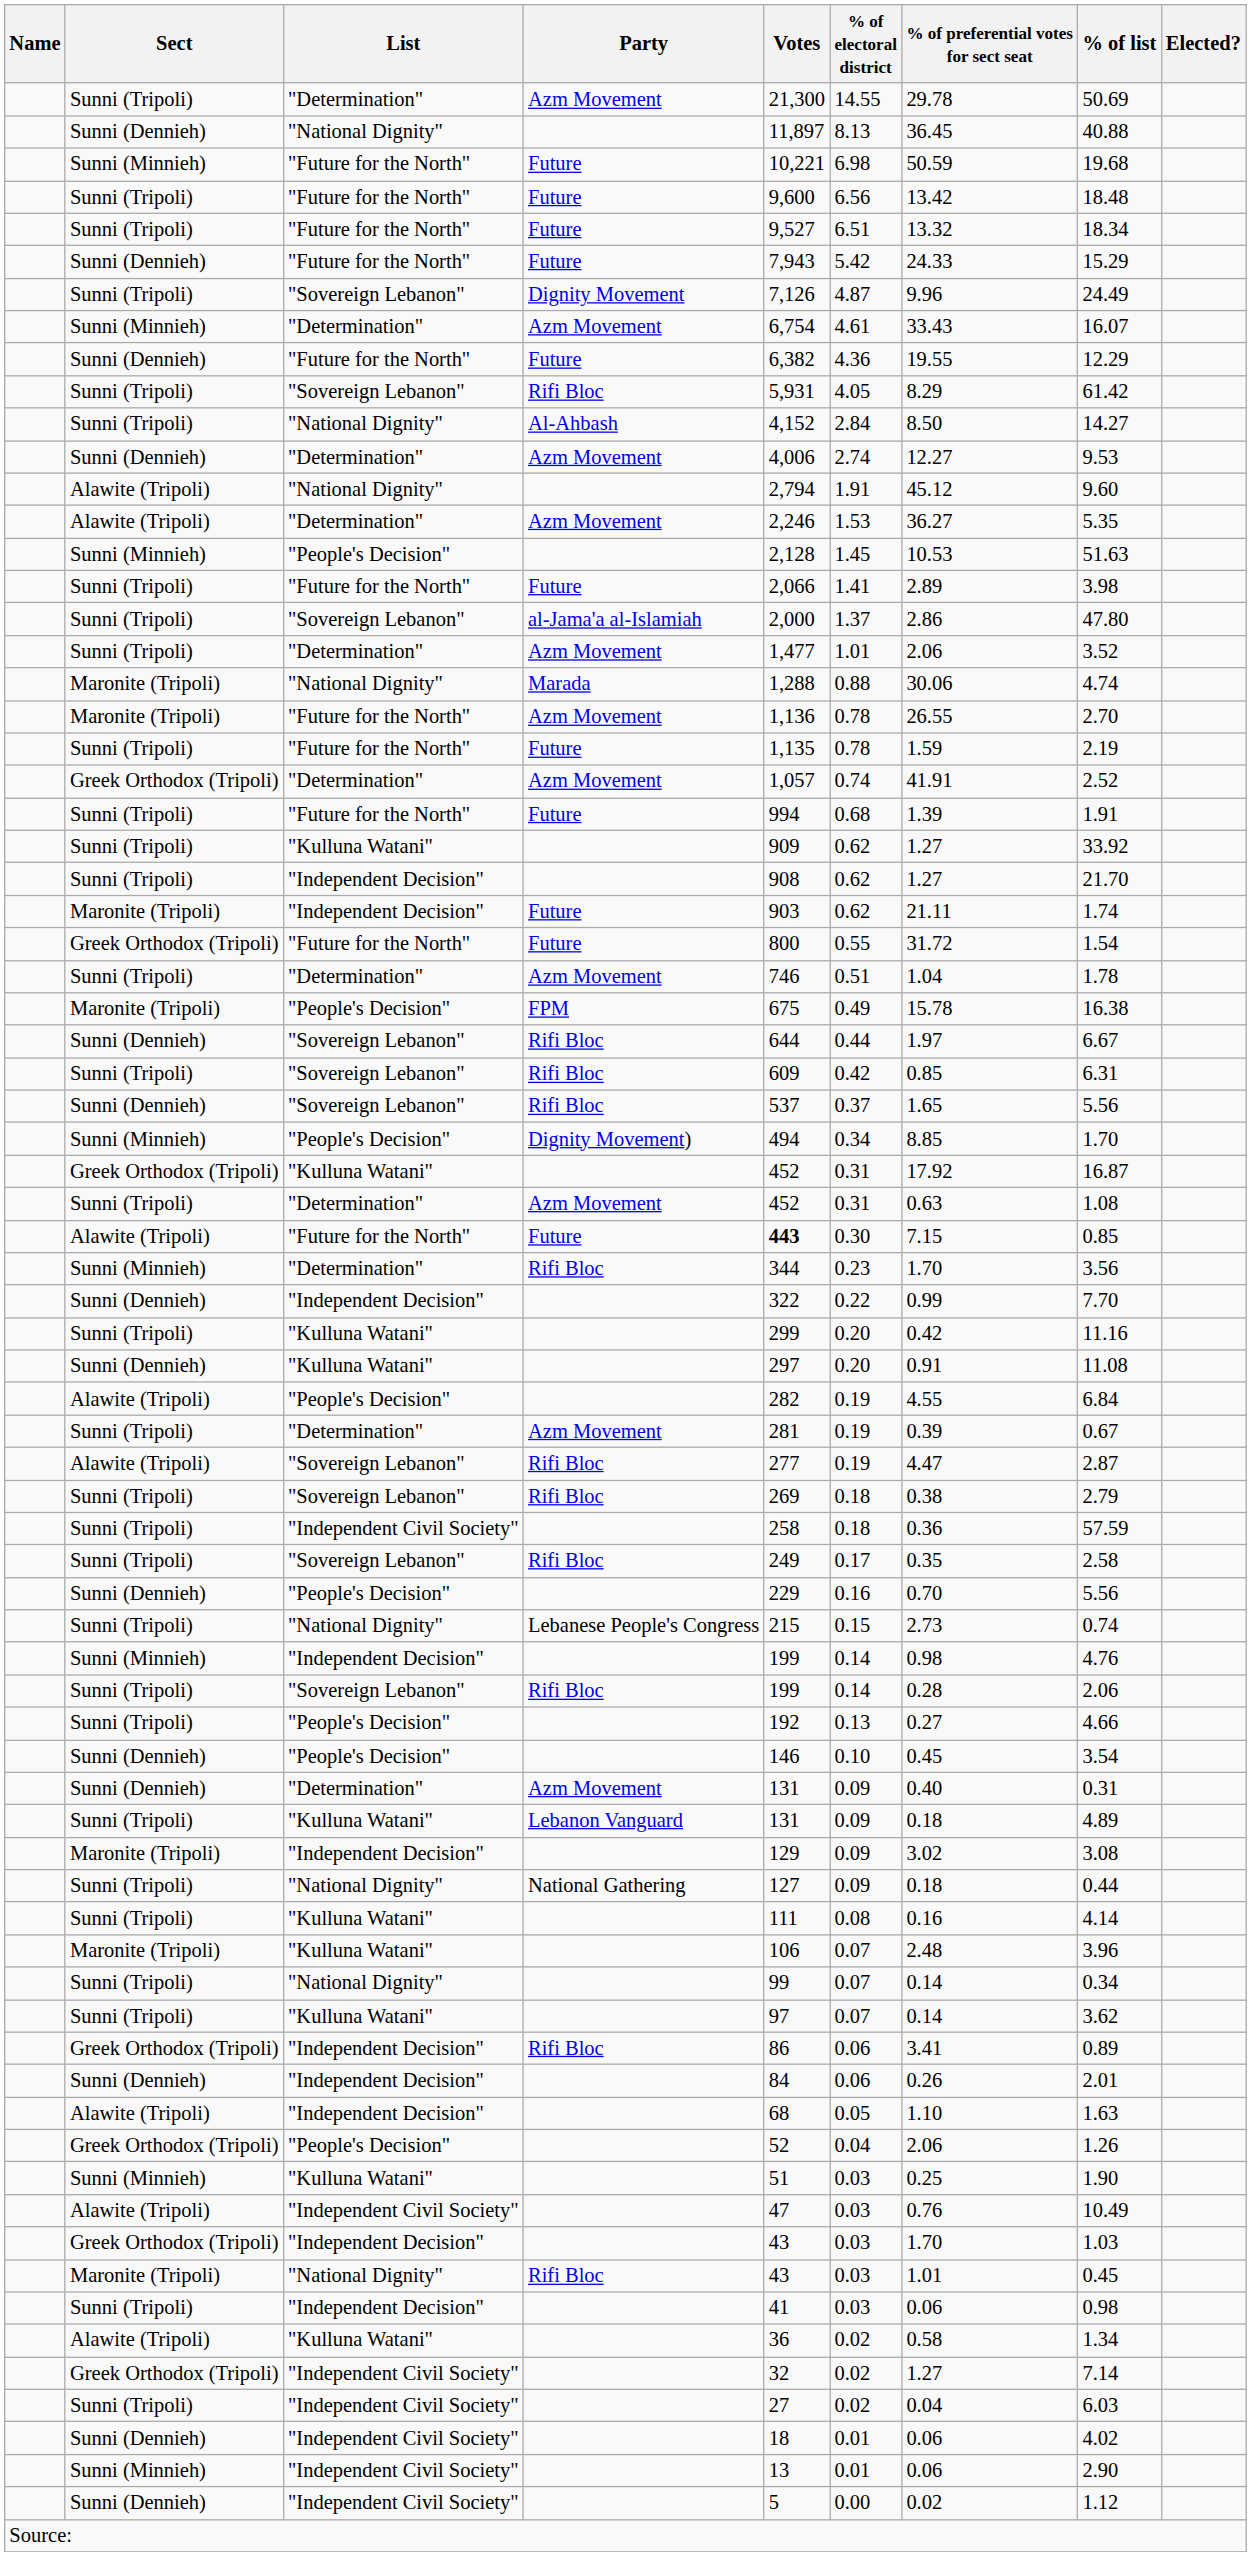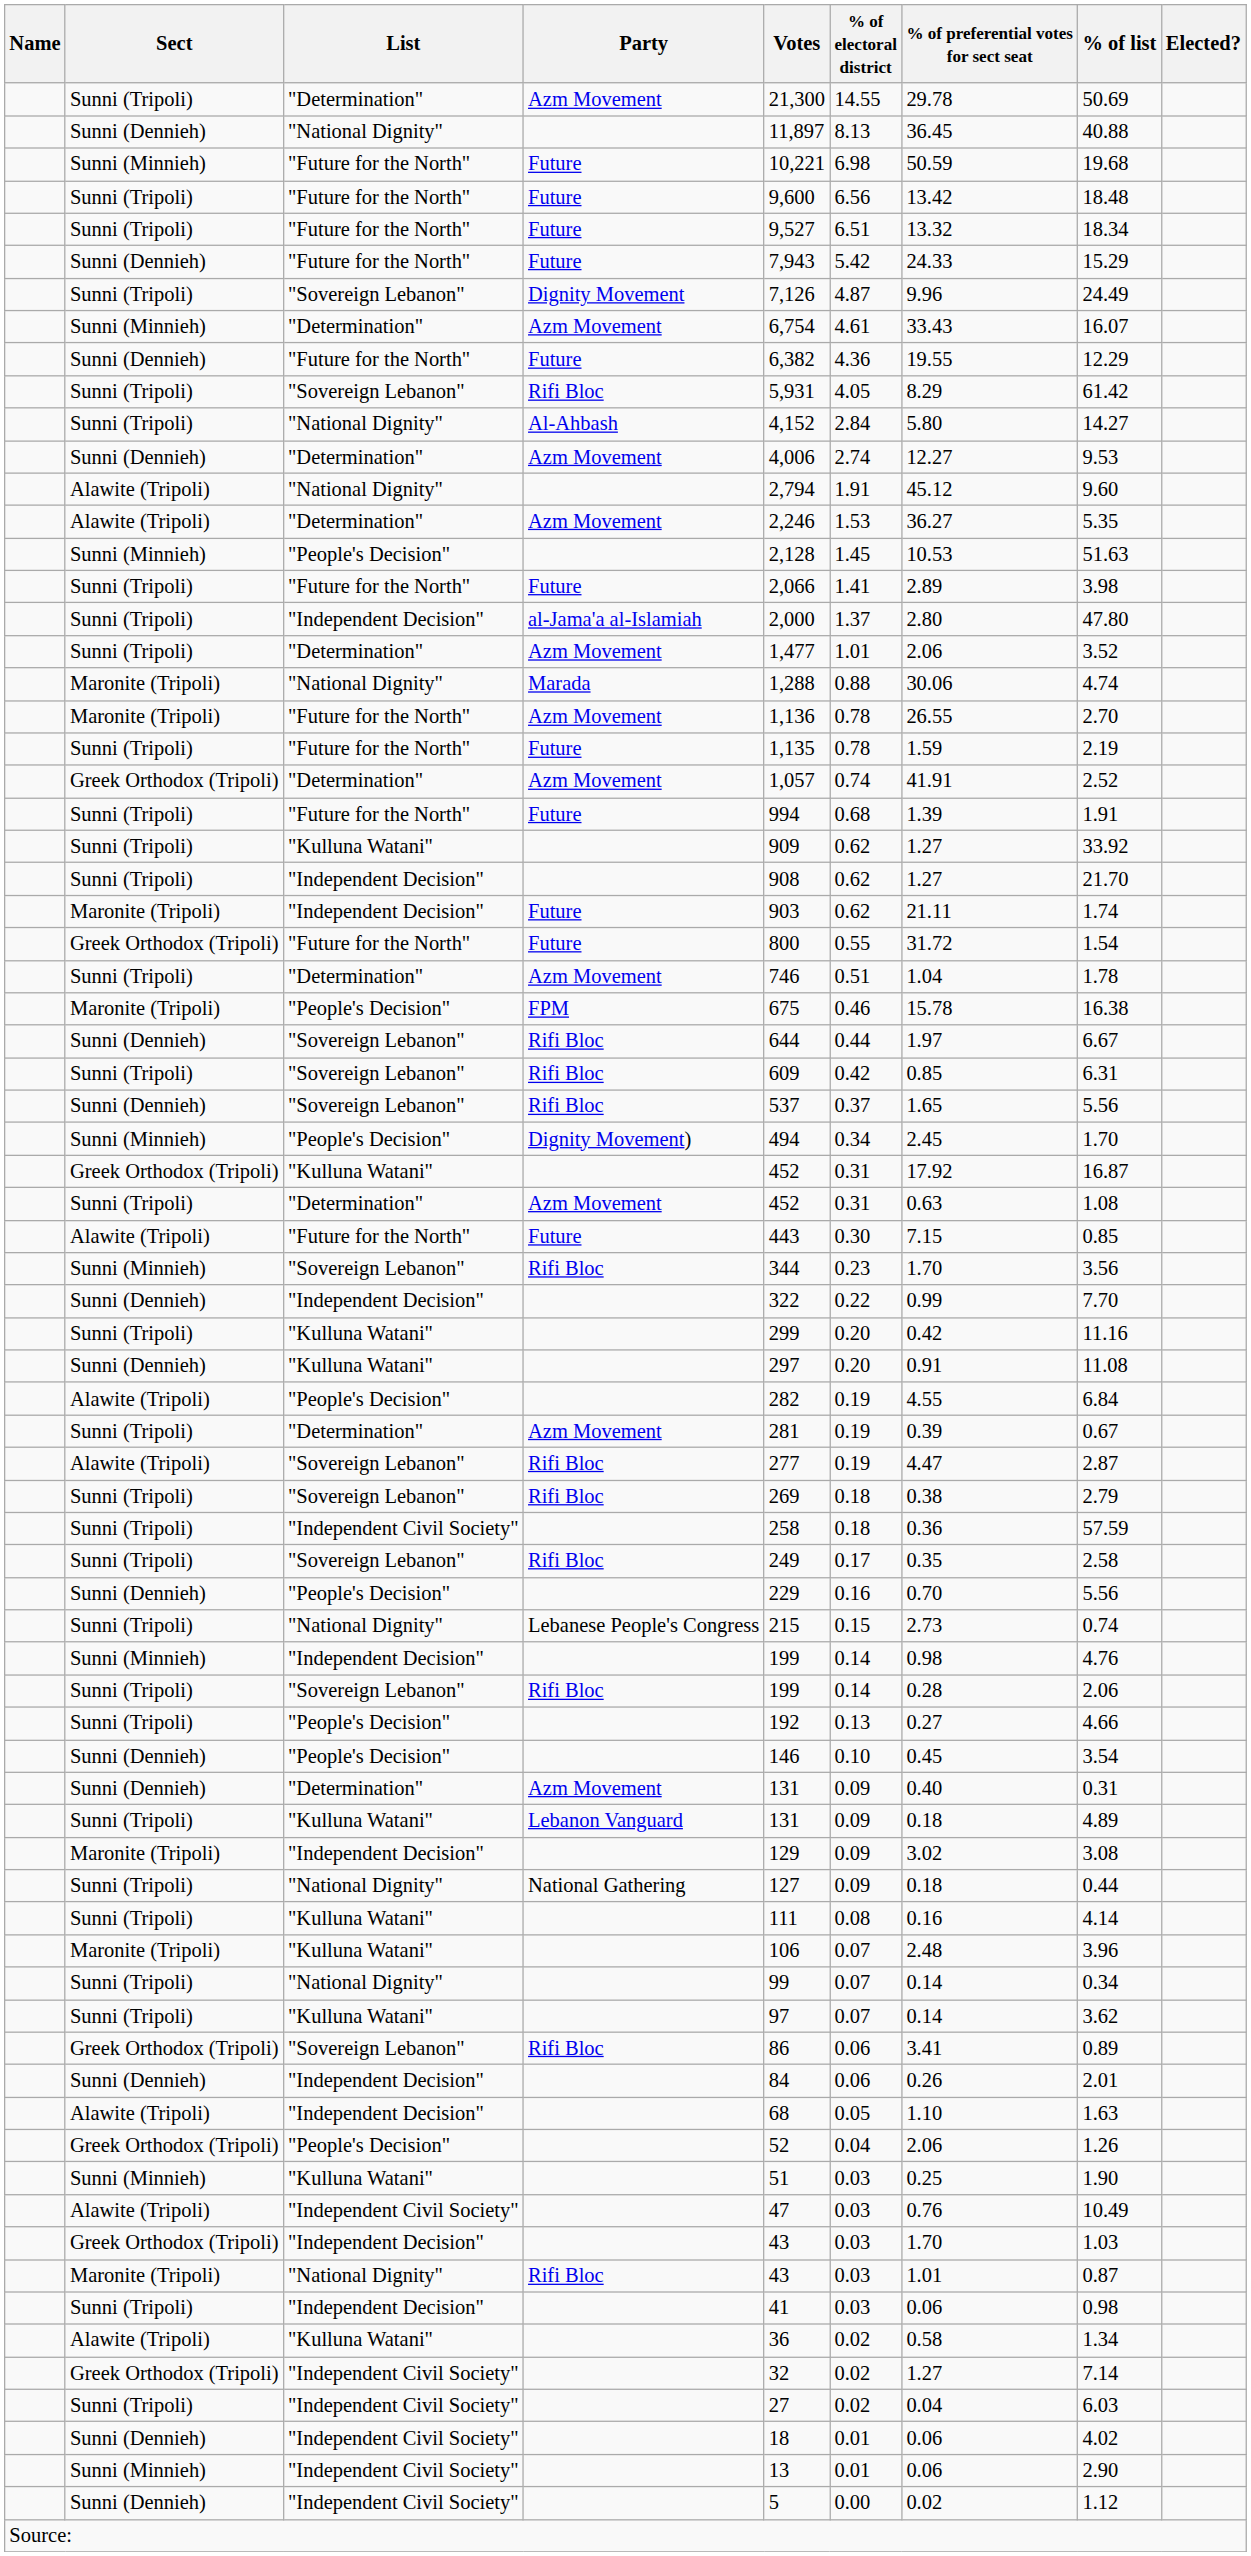Al-Ahbash | % of preferential votes for sect seat: 8.50 -> 5.80
al-Jama'a al-Islamiah | List: "Sovereign Lebanon" -> "Independent Decision"
al-Jama'a al-Islamiah | % of preferential votes for sect seat: 2.86 -> 2.80
FPM | % of electoral district: 0.49 -> 0.46
Dignity Movement) | % of preferential votes for sect seat: 8.85 -> 2.45
Alawite (Tripoli) / Future | Votes: bold -> normal
Sunni (Minnieh) / Rifi Bloc | List: "Determination" -> "Sovereign Lebanon"
Greek Orthodox (Tripoli) / Rifi Bloc | List: "Independent Decision" -> "Sovereign Lebanon"
Maronite (Tripoli) / Rifi Bloc | % of list: 0.45 -> 0.87
